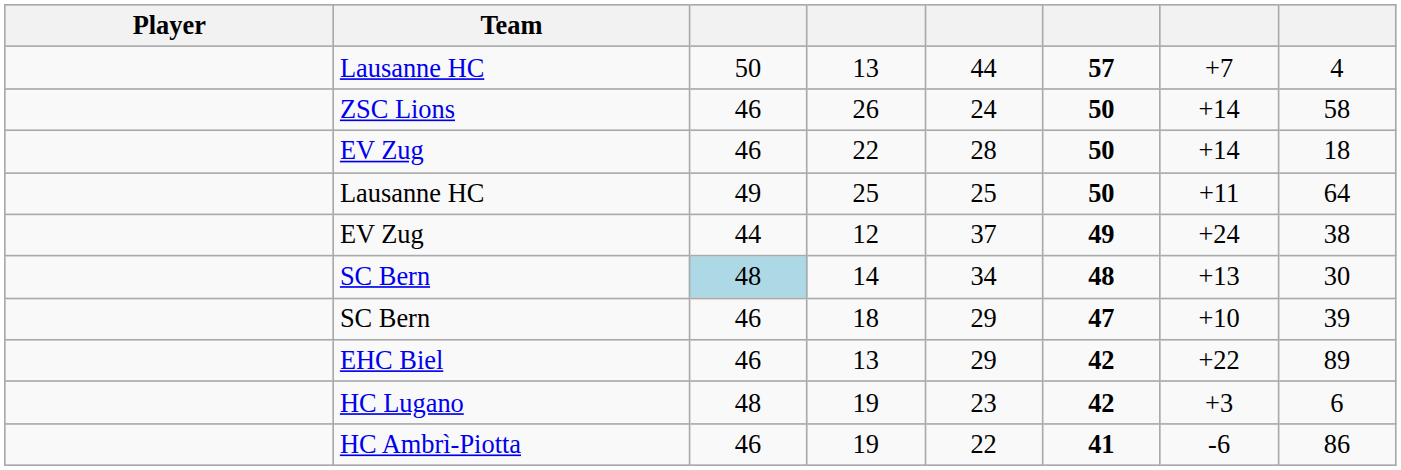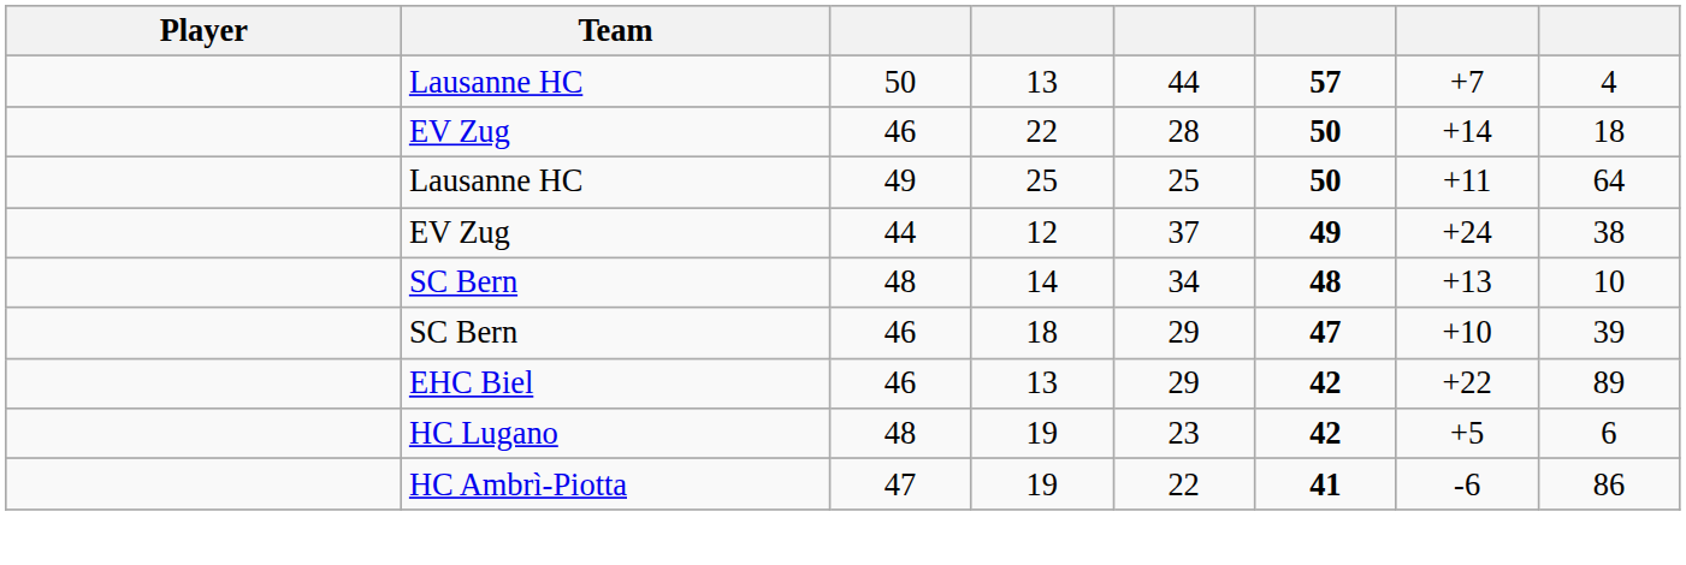- row: ZSC Lions | 46 | 26 | 24 | 50 | +14 | 58
14 | column 3: lightblue background -> no background
14 | column 8: 30 -> 10
HC Lugano / 19 | column 7: +3 -> +5
HC Ambrì-Piotta / 19 | column 3: 46 -> 47
